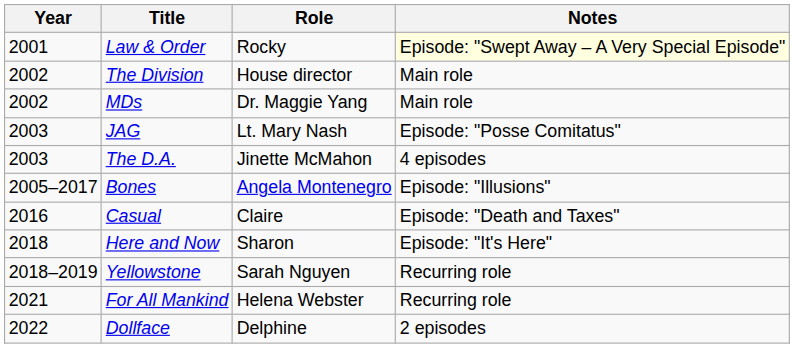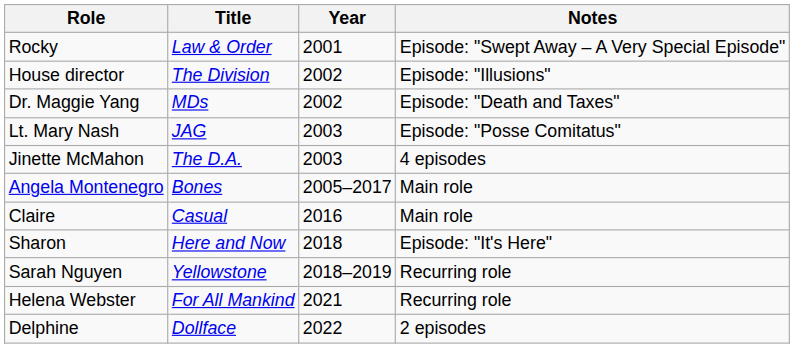columns swapped: Year <-> Role
Law & Order | Notes: lightyellow background -> no background
The Division | Notes: Main role -> Episode: "Illusions"
MDs | Notes: Main role -> Episode: "Death and Taxes"
Bones | Notes: Episode: "Illusions" -> Main role
Casual | Notes: Episode: "Death and Taxes" -> Main role
